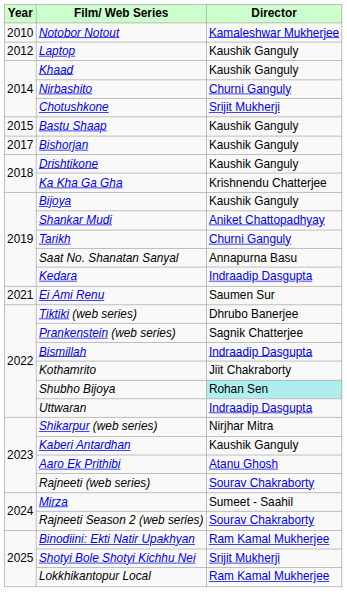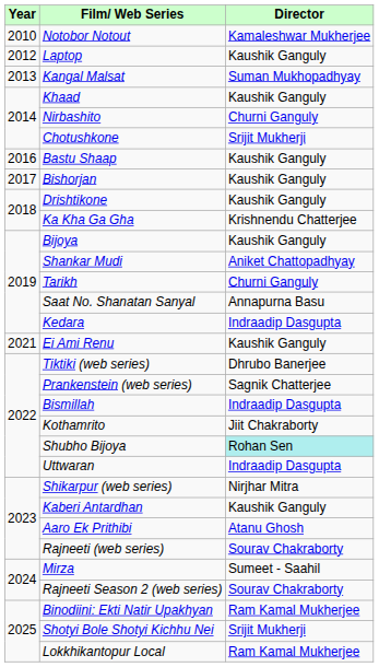+ row: 2013 | Kangal Malsat | Suman Mukhopadhyay
Bastu Shaap | Year: 2015 -> 2016
Ei Ami Renu | Director: Saumen Sur -> Kaushik Ganguly
